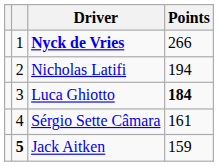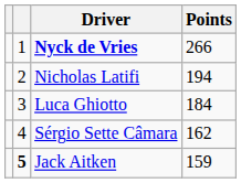Luca Ghiotto | Points: bold -> normal
Sérgio Sette Câmara | Points: 161 -> 162
